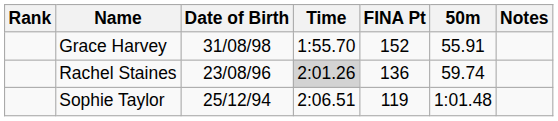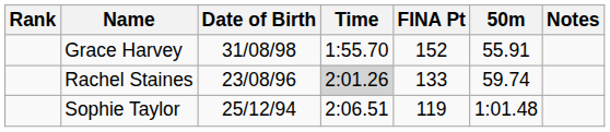Rachel Staines | FINA Pt: 136 -> 133
